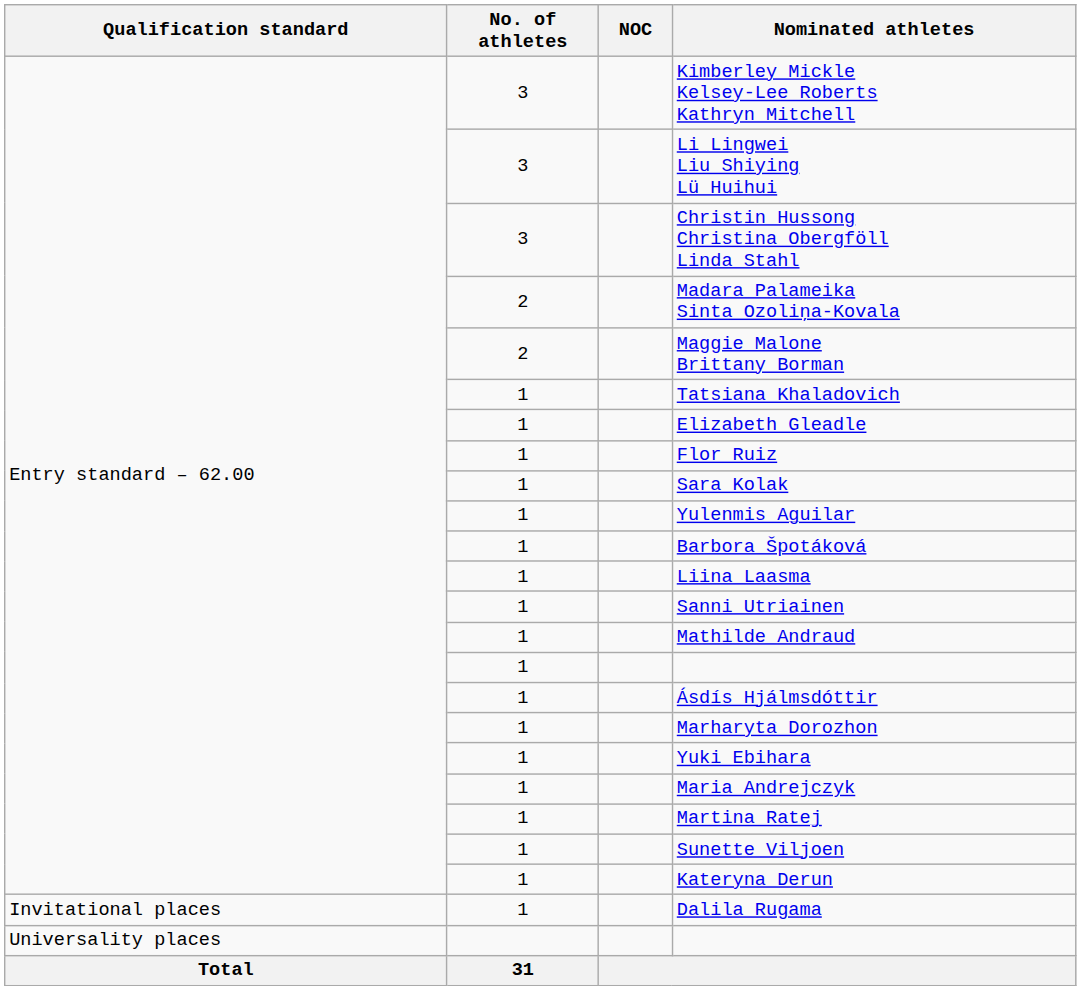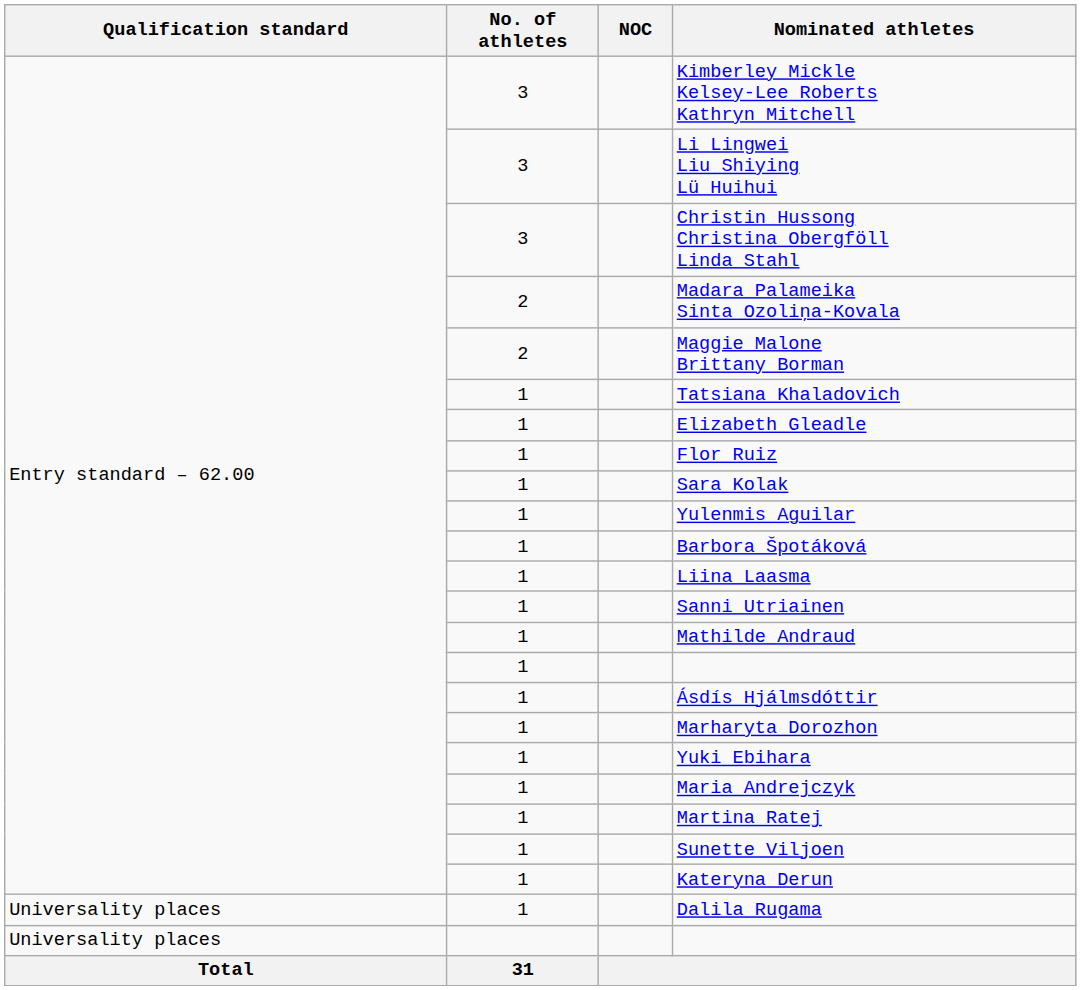Dalila Rugama | Qualification standard: Invitational places -> Universality places
